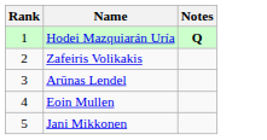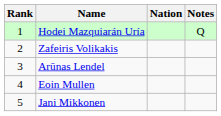+ column: Nation
Hodei Mazquiarán Uría | Notes: bold -> normal
